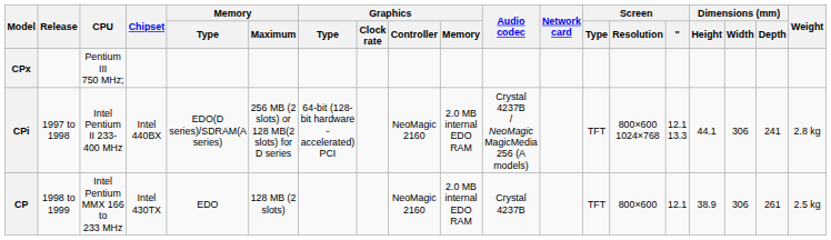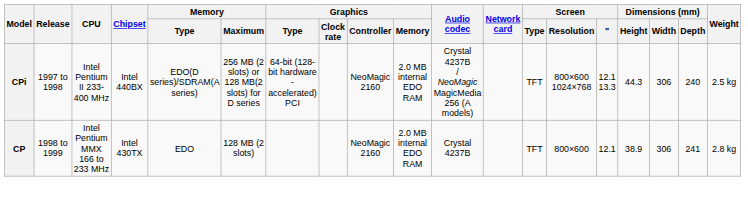- row: CPx | Pentium III 750 MHz;
CPi | Dimensions (mm) / Height: 44.1 -> 44.3
CPi | Dimensions (mm) / Depth: 241 -> 240
CPi | Weight: 2.8 kg -> 2.5 kg
CP | Dimensions (mm) / Depth: 261 -> 241
CP | Weight: 2.5 kg -> 2.8 kg
